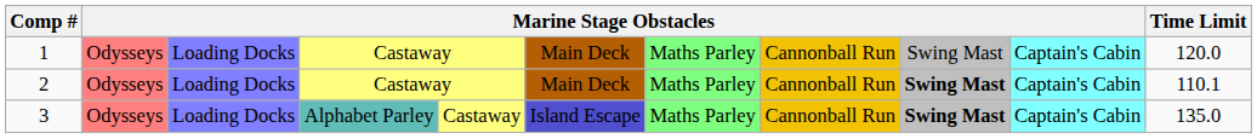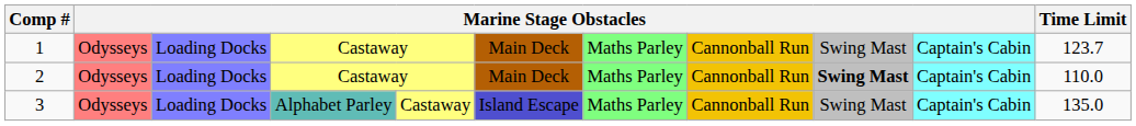1 | Time Limit: 120.0 -> 123.7
2 | Time Limit: 110.1 -> 110.0
3 | column 9: bold -> normal
